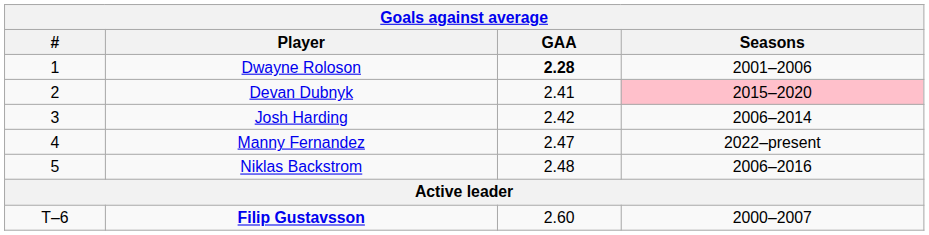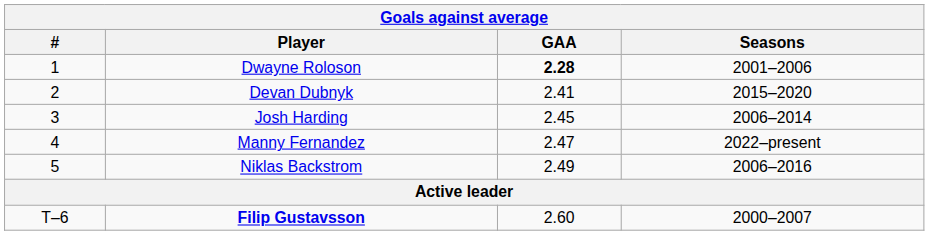Devan Dubnyk | Seasons: pink background -> no background
Josh Harding | GAA: 2.42 -> 2.45
Niklas Backstrom | GAA: 2.48 -> 2.49
